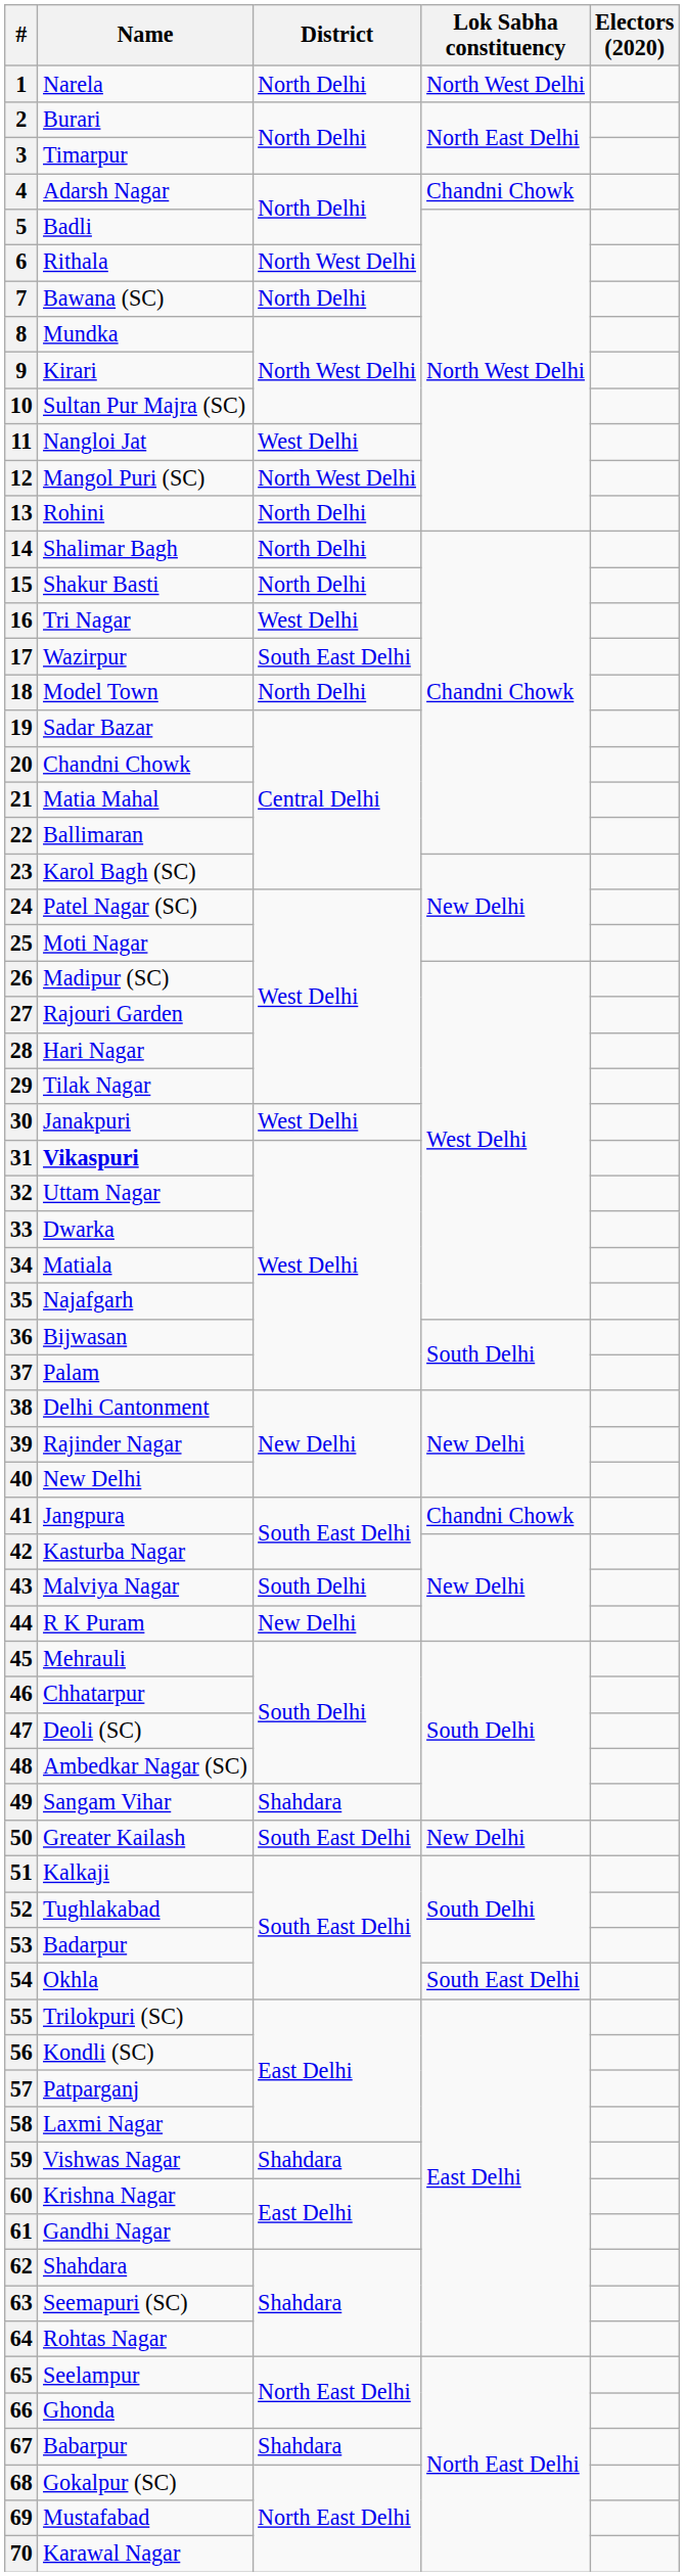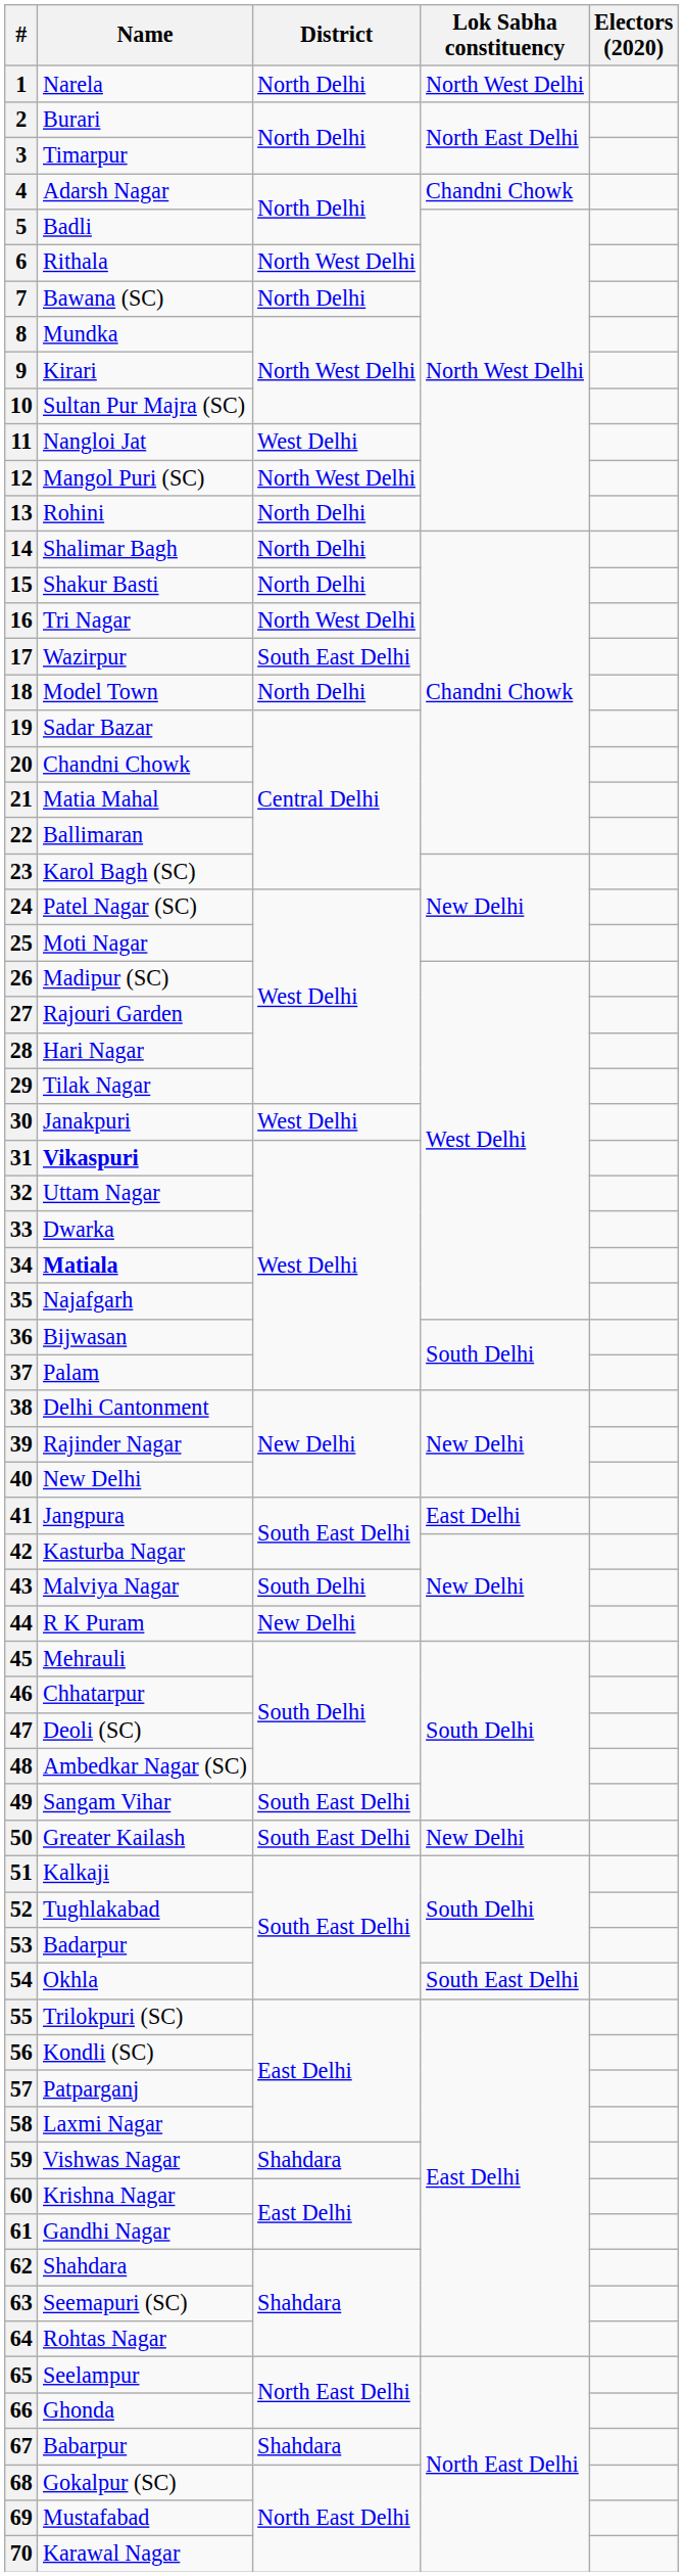16 | District: West Delhi -> North West Delhi
34 | Name: normal -> bold
41 | Lok Sabha constituency: Chandni Chowk -> East Delhi
49 | District: Shahdara -> South East Delhi
